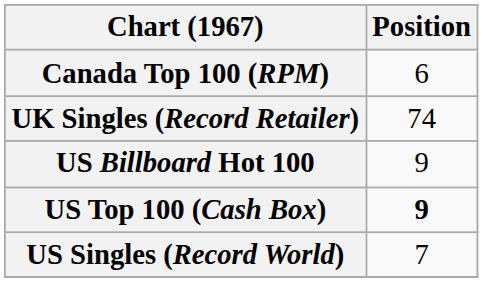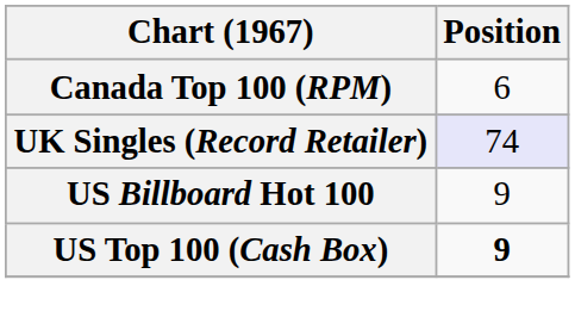UK Singles (Record Retailer) | Position: no background -> lavender background
- row: US Singles (Record World) | 7
